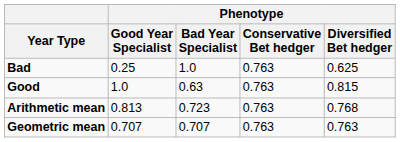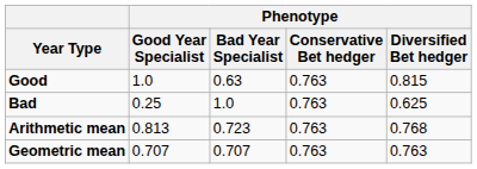rows swapped: Good <-> Bad
